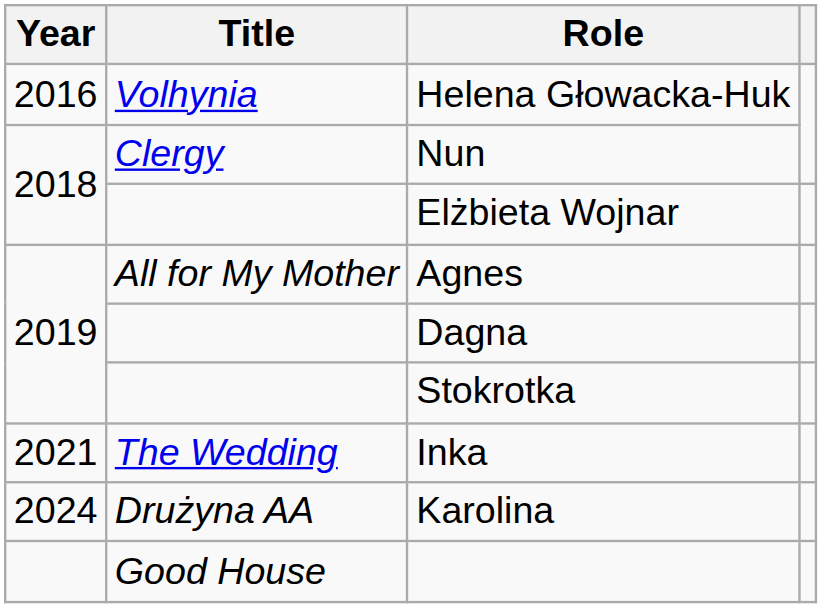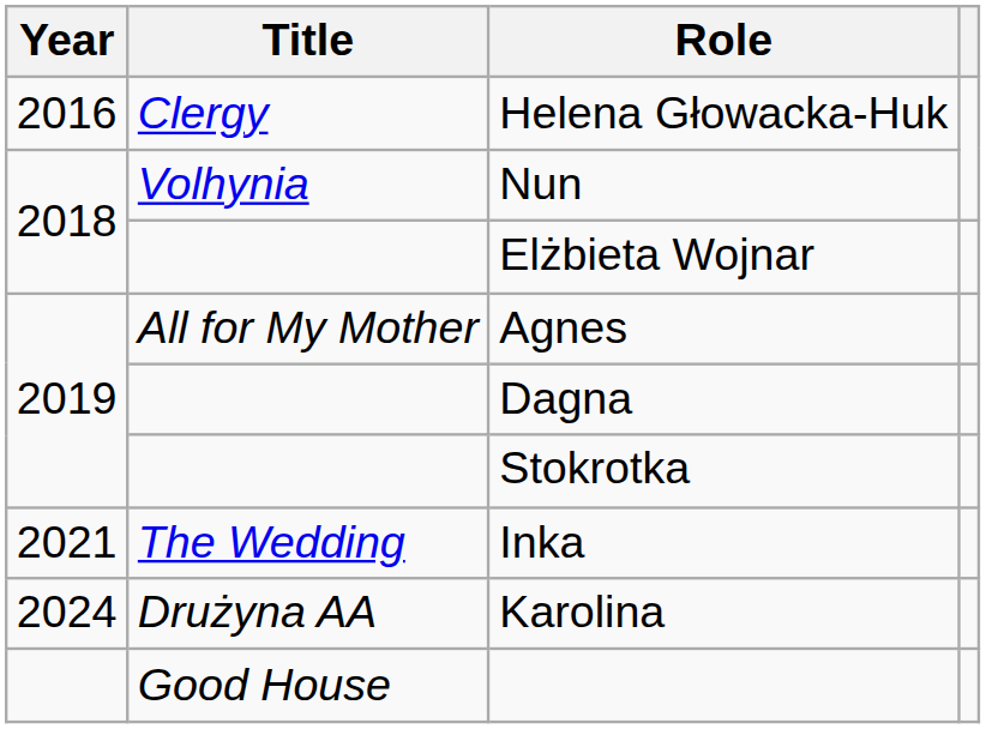Helena Głowacka-Huk | Title: Volhynia -> Clergy
Nun | Title: Clergy -> Volhynia
